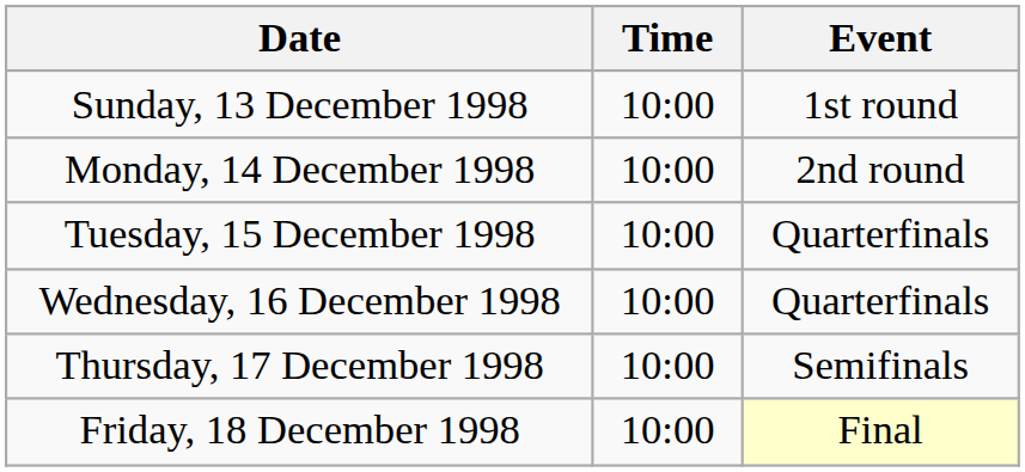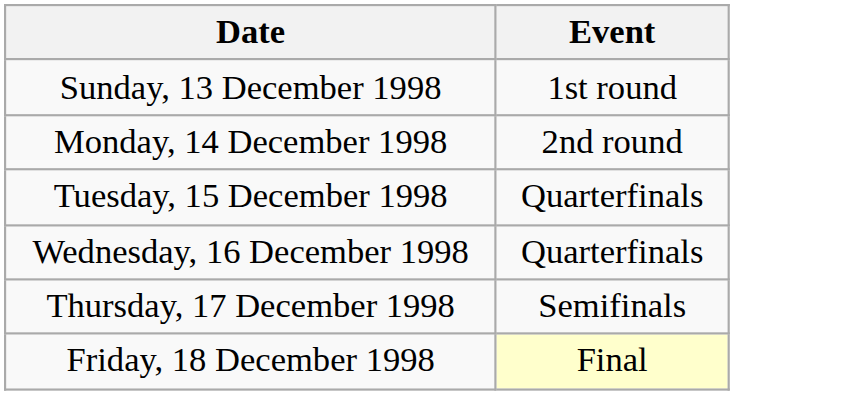- column: Time | 10:00 | 10:00 | 10:00 | 10:00 | 10:00 | 10:00
